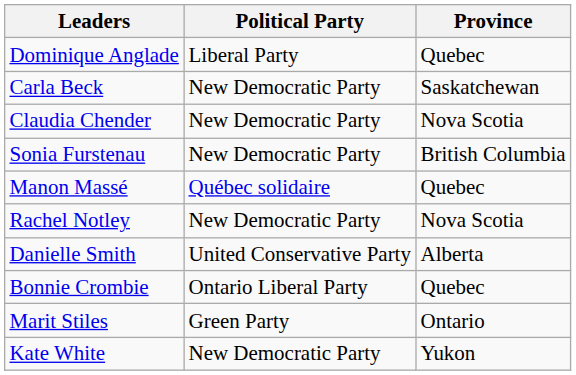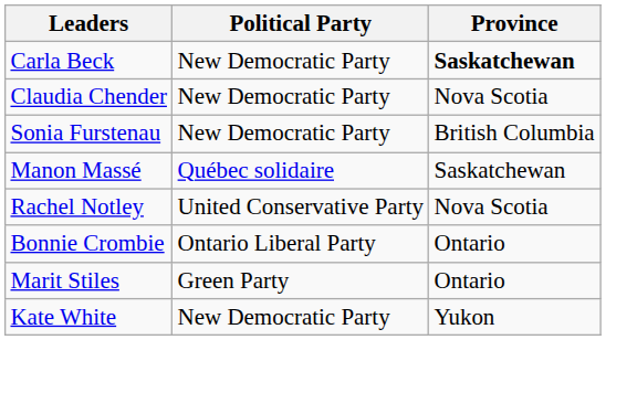- row: Dominique Anglade | Liberal Party | Quebec
Carla Beck | Province: normal -> bold
Manon Massé | Province: Quebec -> Saskatchewan
Rachel Notley | Political Party: New Democratic Party -> United Conservative Party
- row: Danielle Smith | United Conservative Party | Alberta
Bonnie Crombie | Province: Quebec -> Ontario
